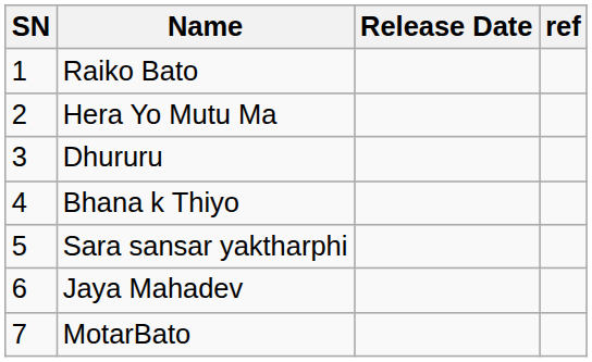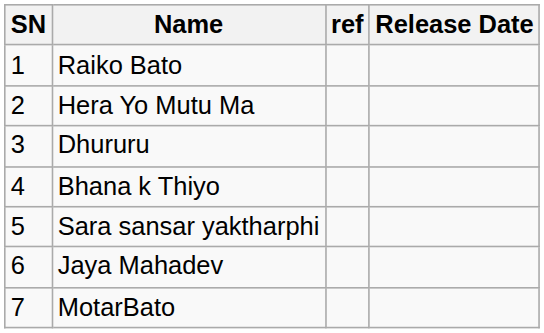columns swapped: Release Date <-> ref
